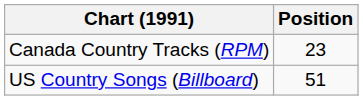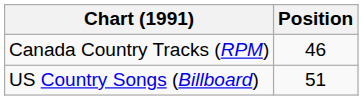Canada Country Tracks (RPM) | Position: 23 -> 46
